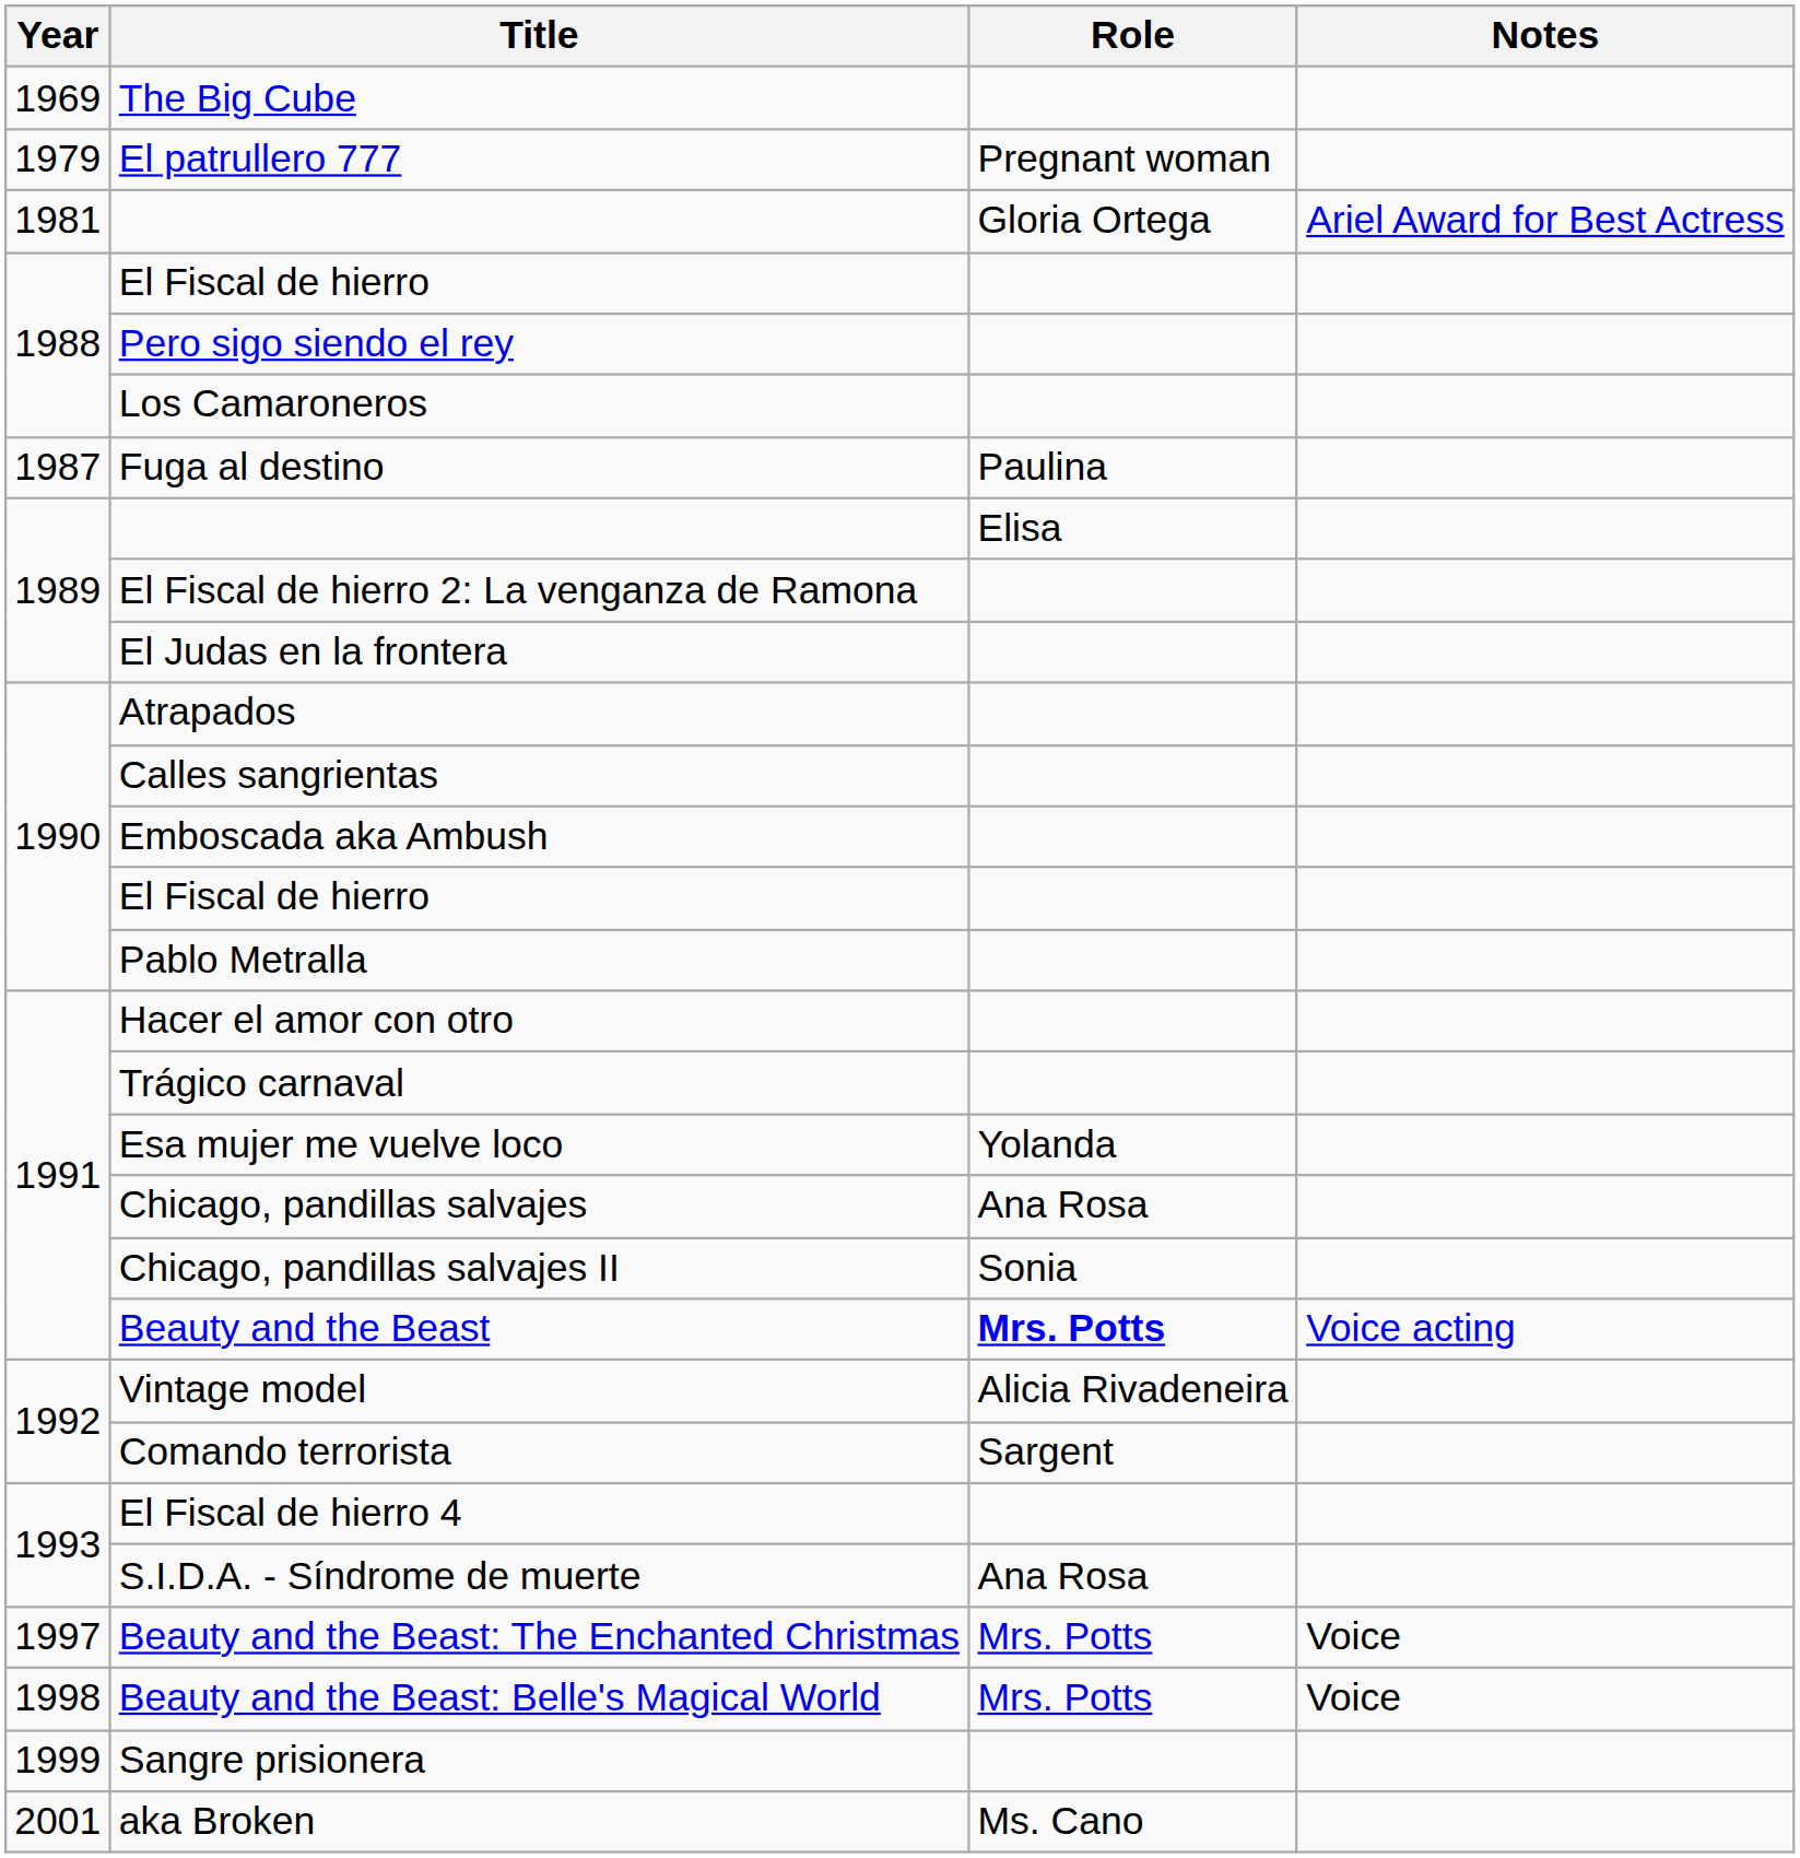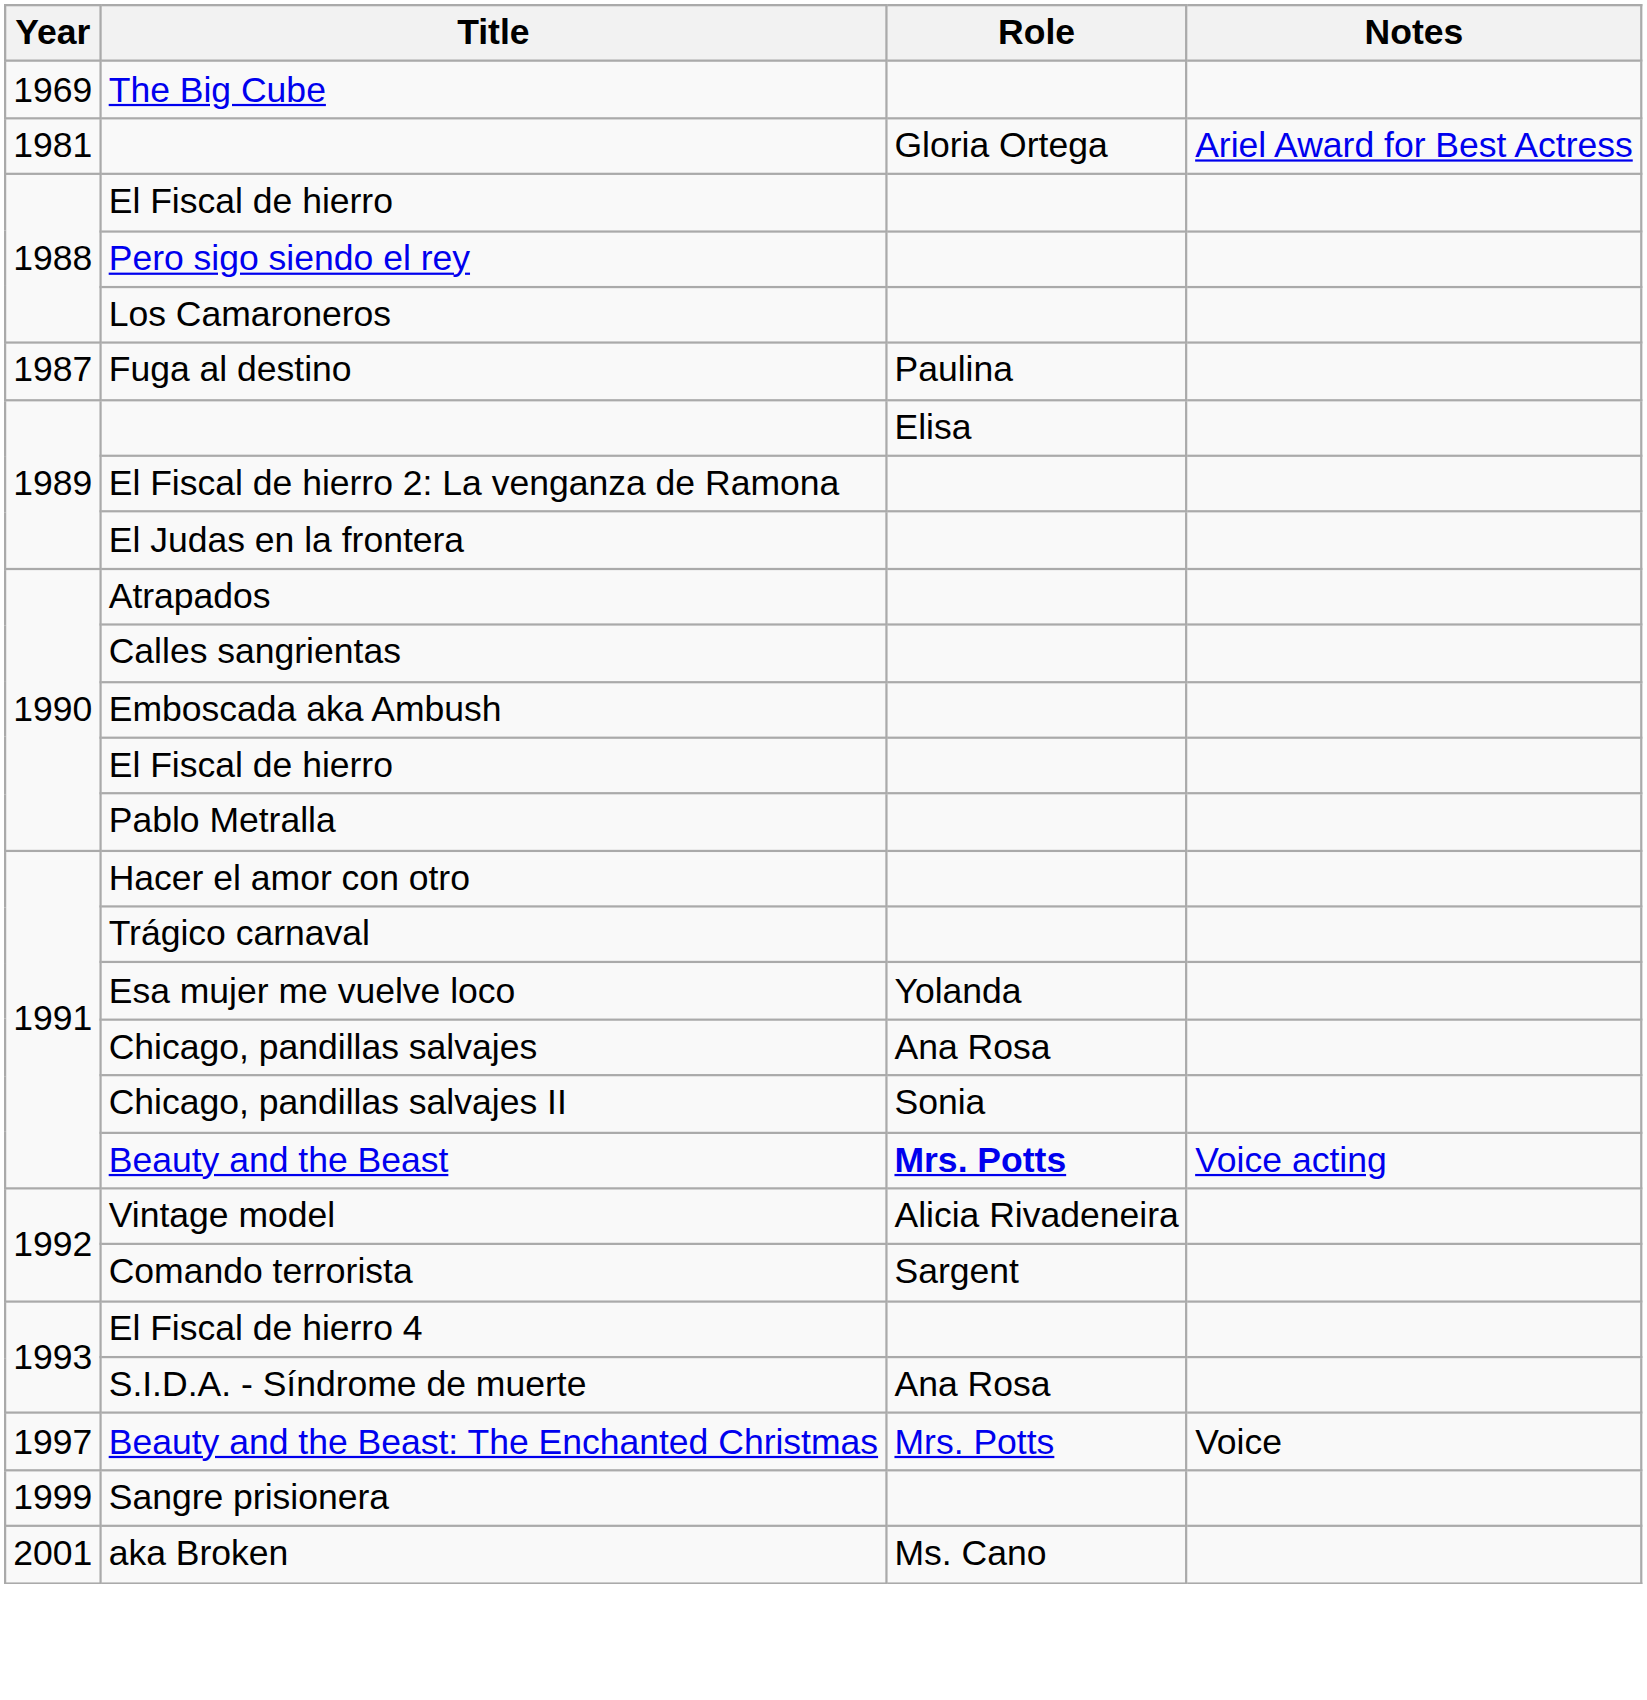- row: 1979 | El patrullero 777 | Pregnant woman
- row: 1998 | Beauty and the Beast: Belle's Magical World | Mrs. Potts | Voice
